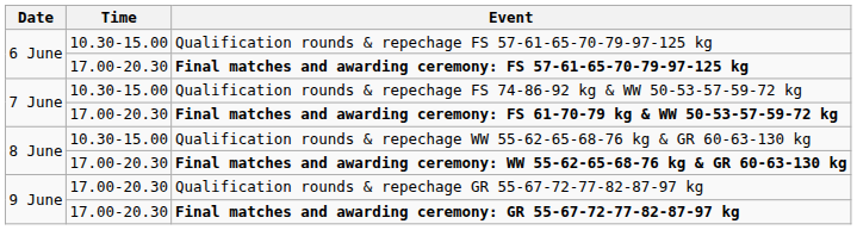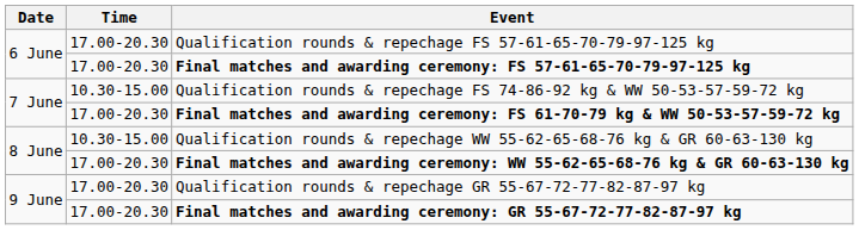Qualification rounds & repechage FS 57-61-65-70-79-97-125 kg | Time: 10.30-15.00 -> 17.00-20.30
